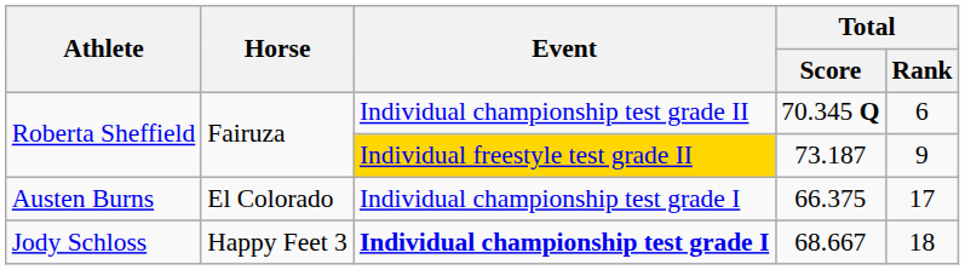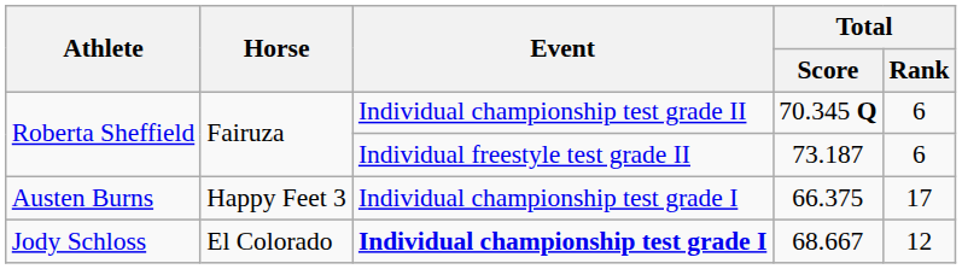73.187 | Event: gold background -> no background
73.187 | Total / Rank: 9 -> 6
66.375 | Horse: El Colorado -> Happy Feet 3
68.667 | Horse: Happy Feet 3 -> El Colorado
68.667 | Total / Rank: 18 -> 12
